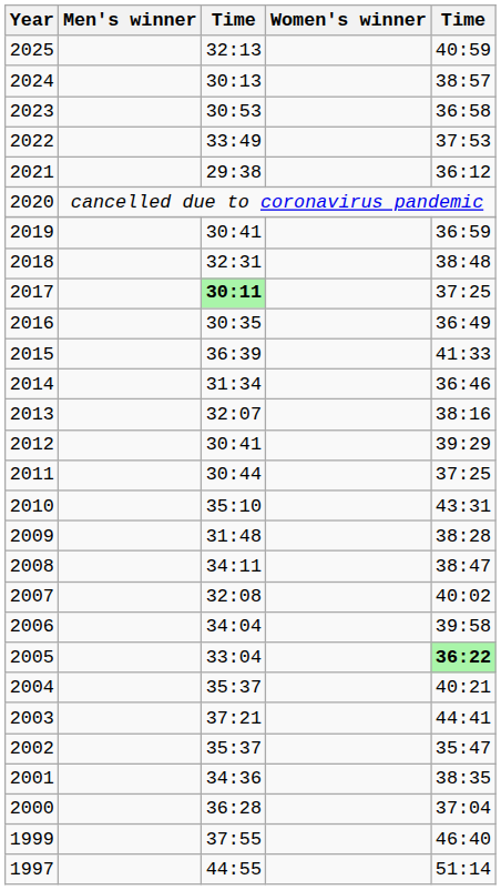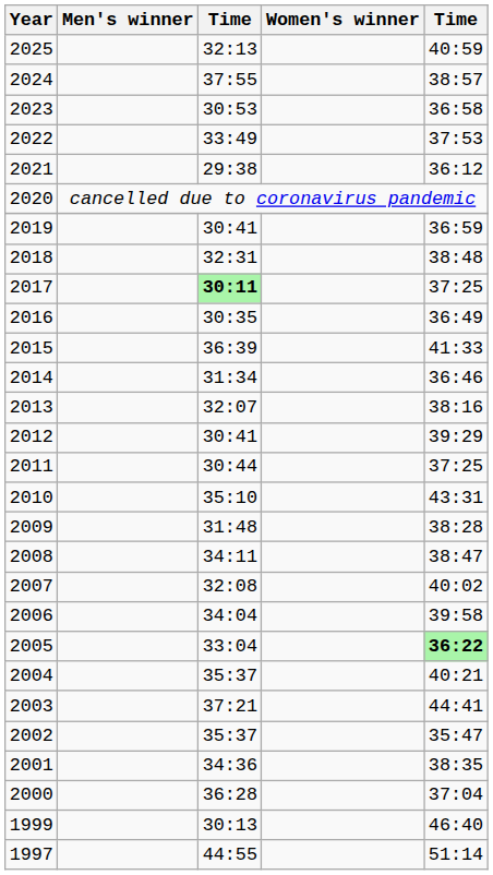2024 | column 3: 30:13 -> 37:55
1999 | column 3: 37:55 -> 30:13
